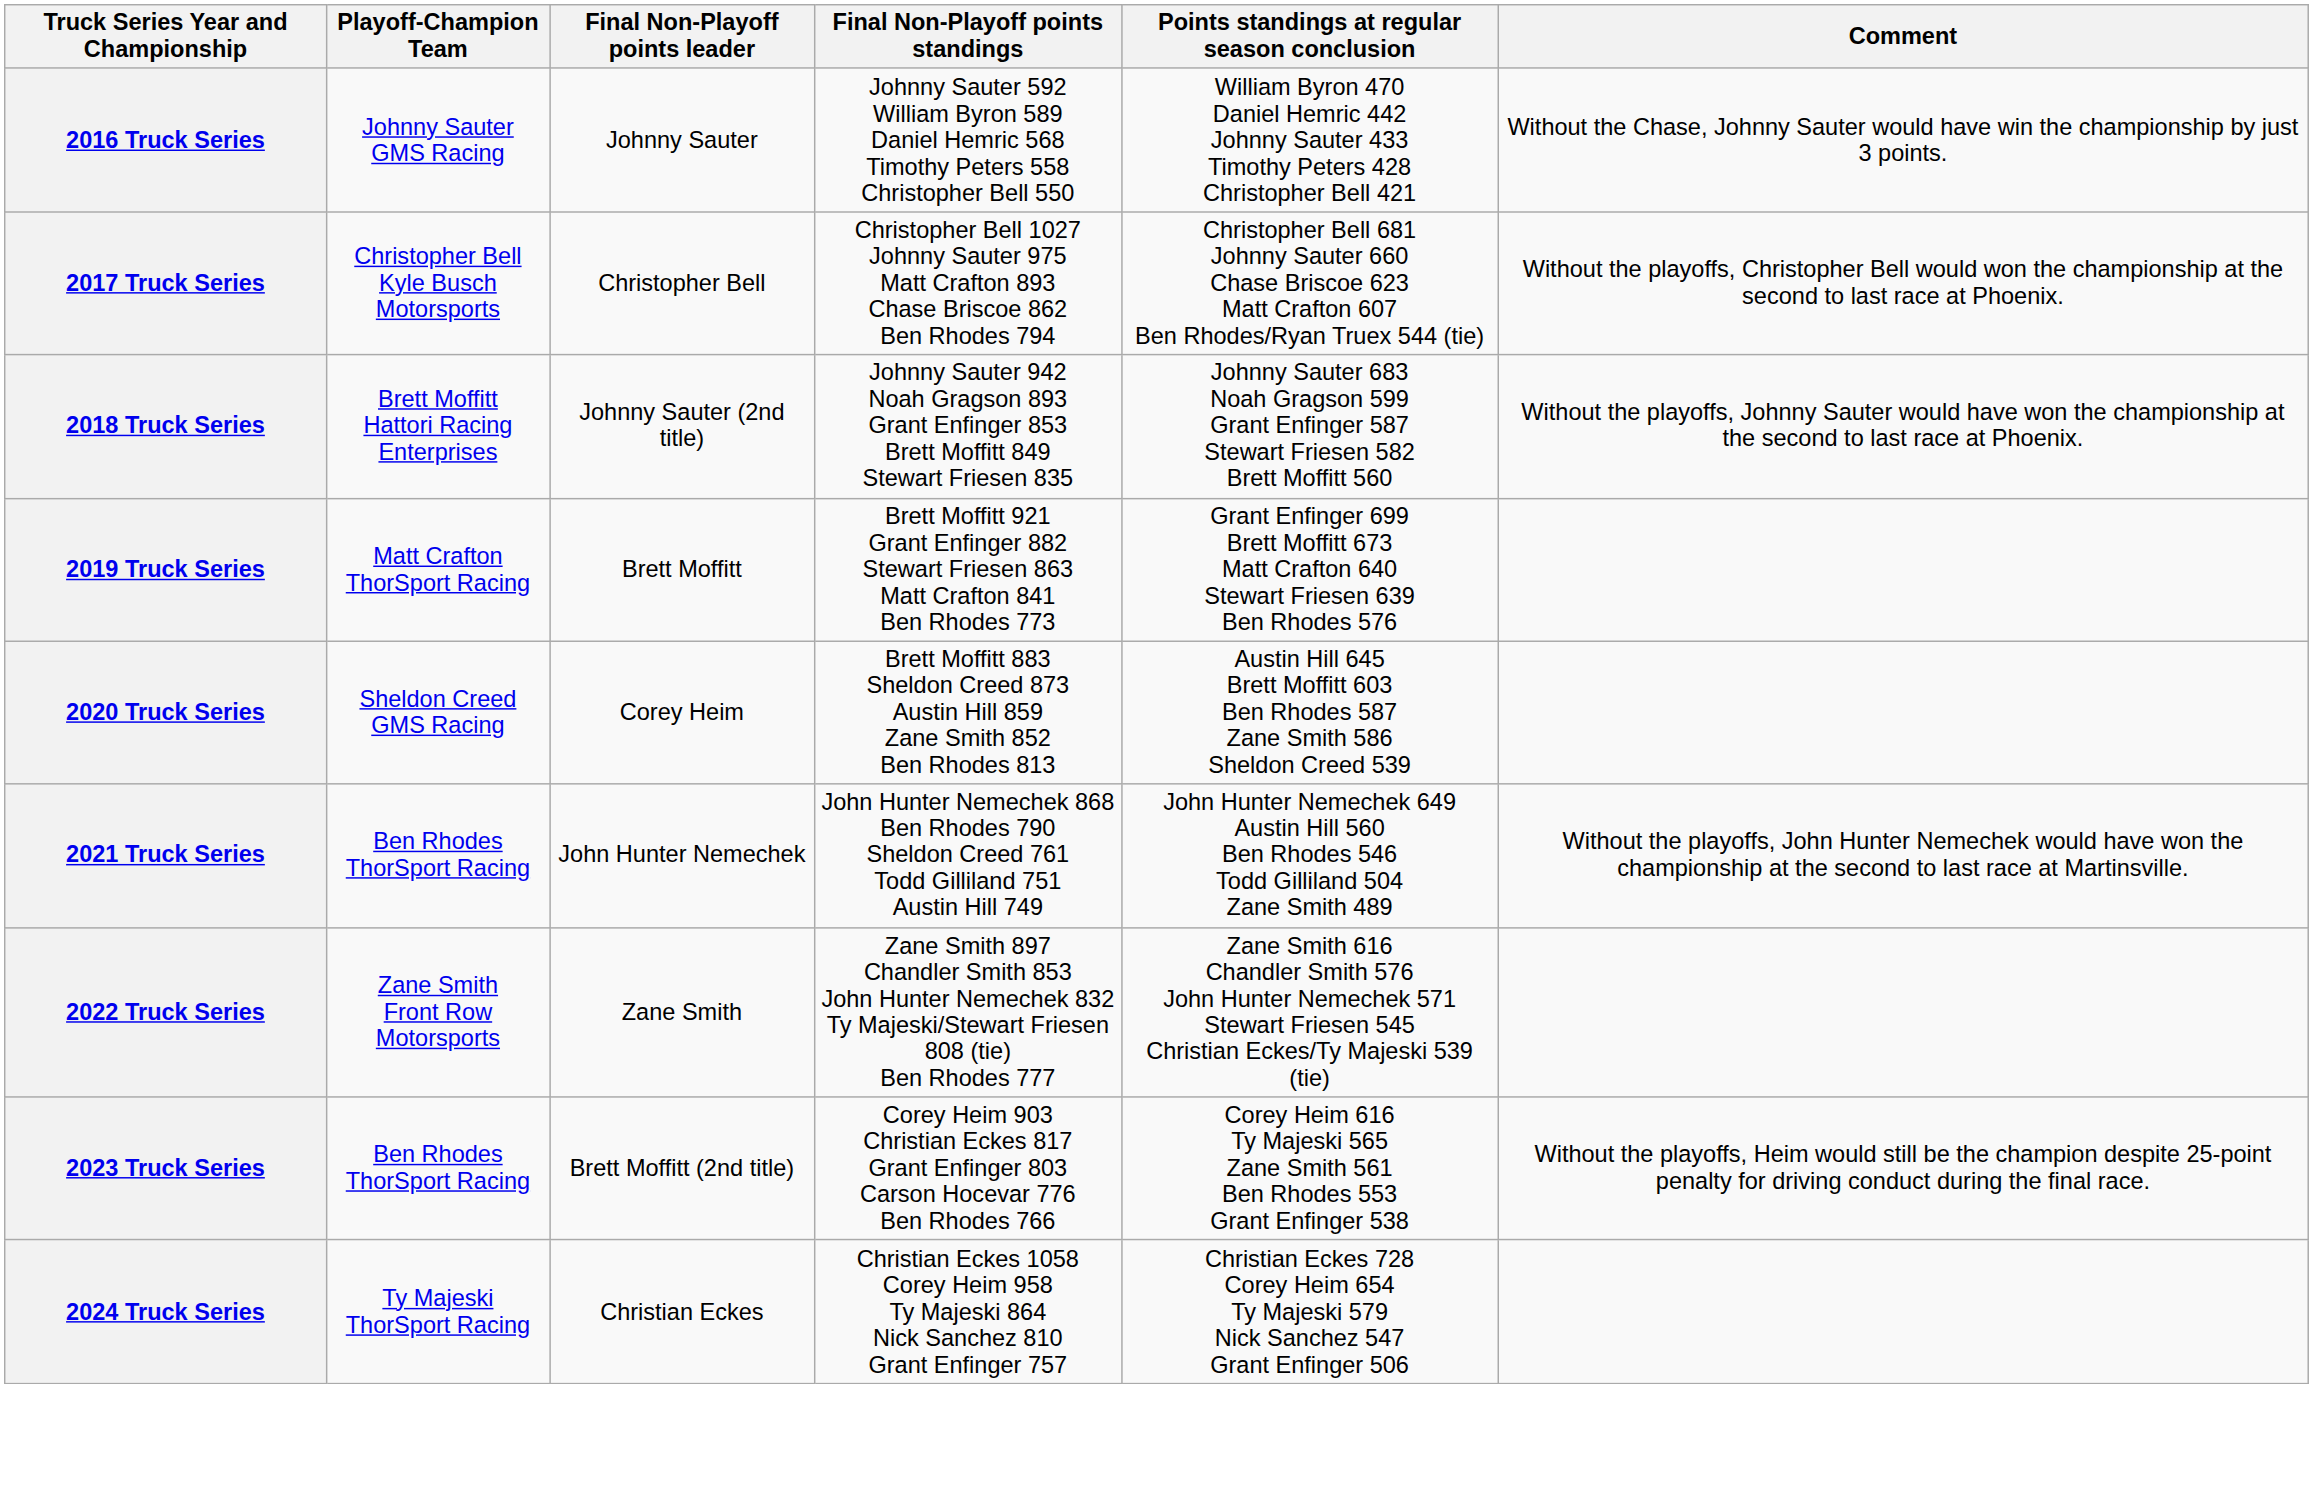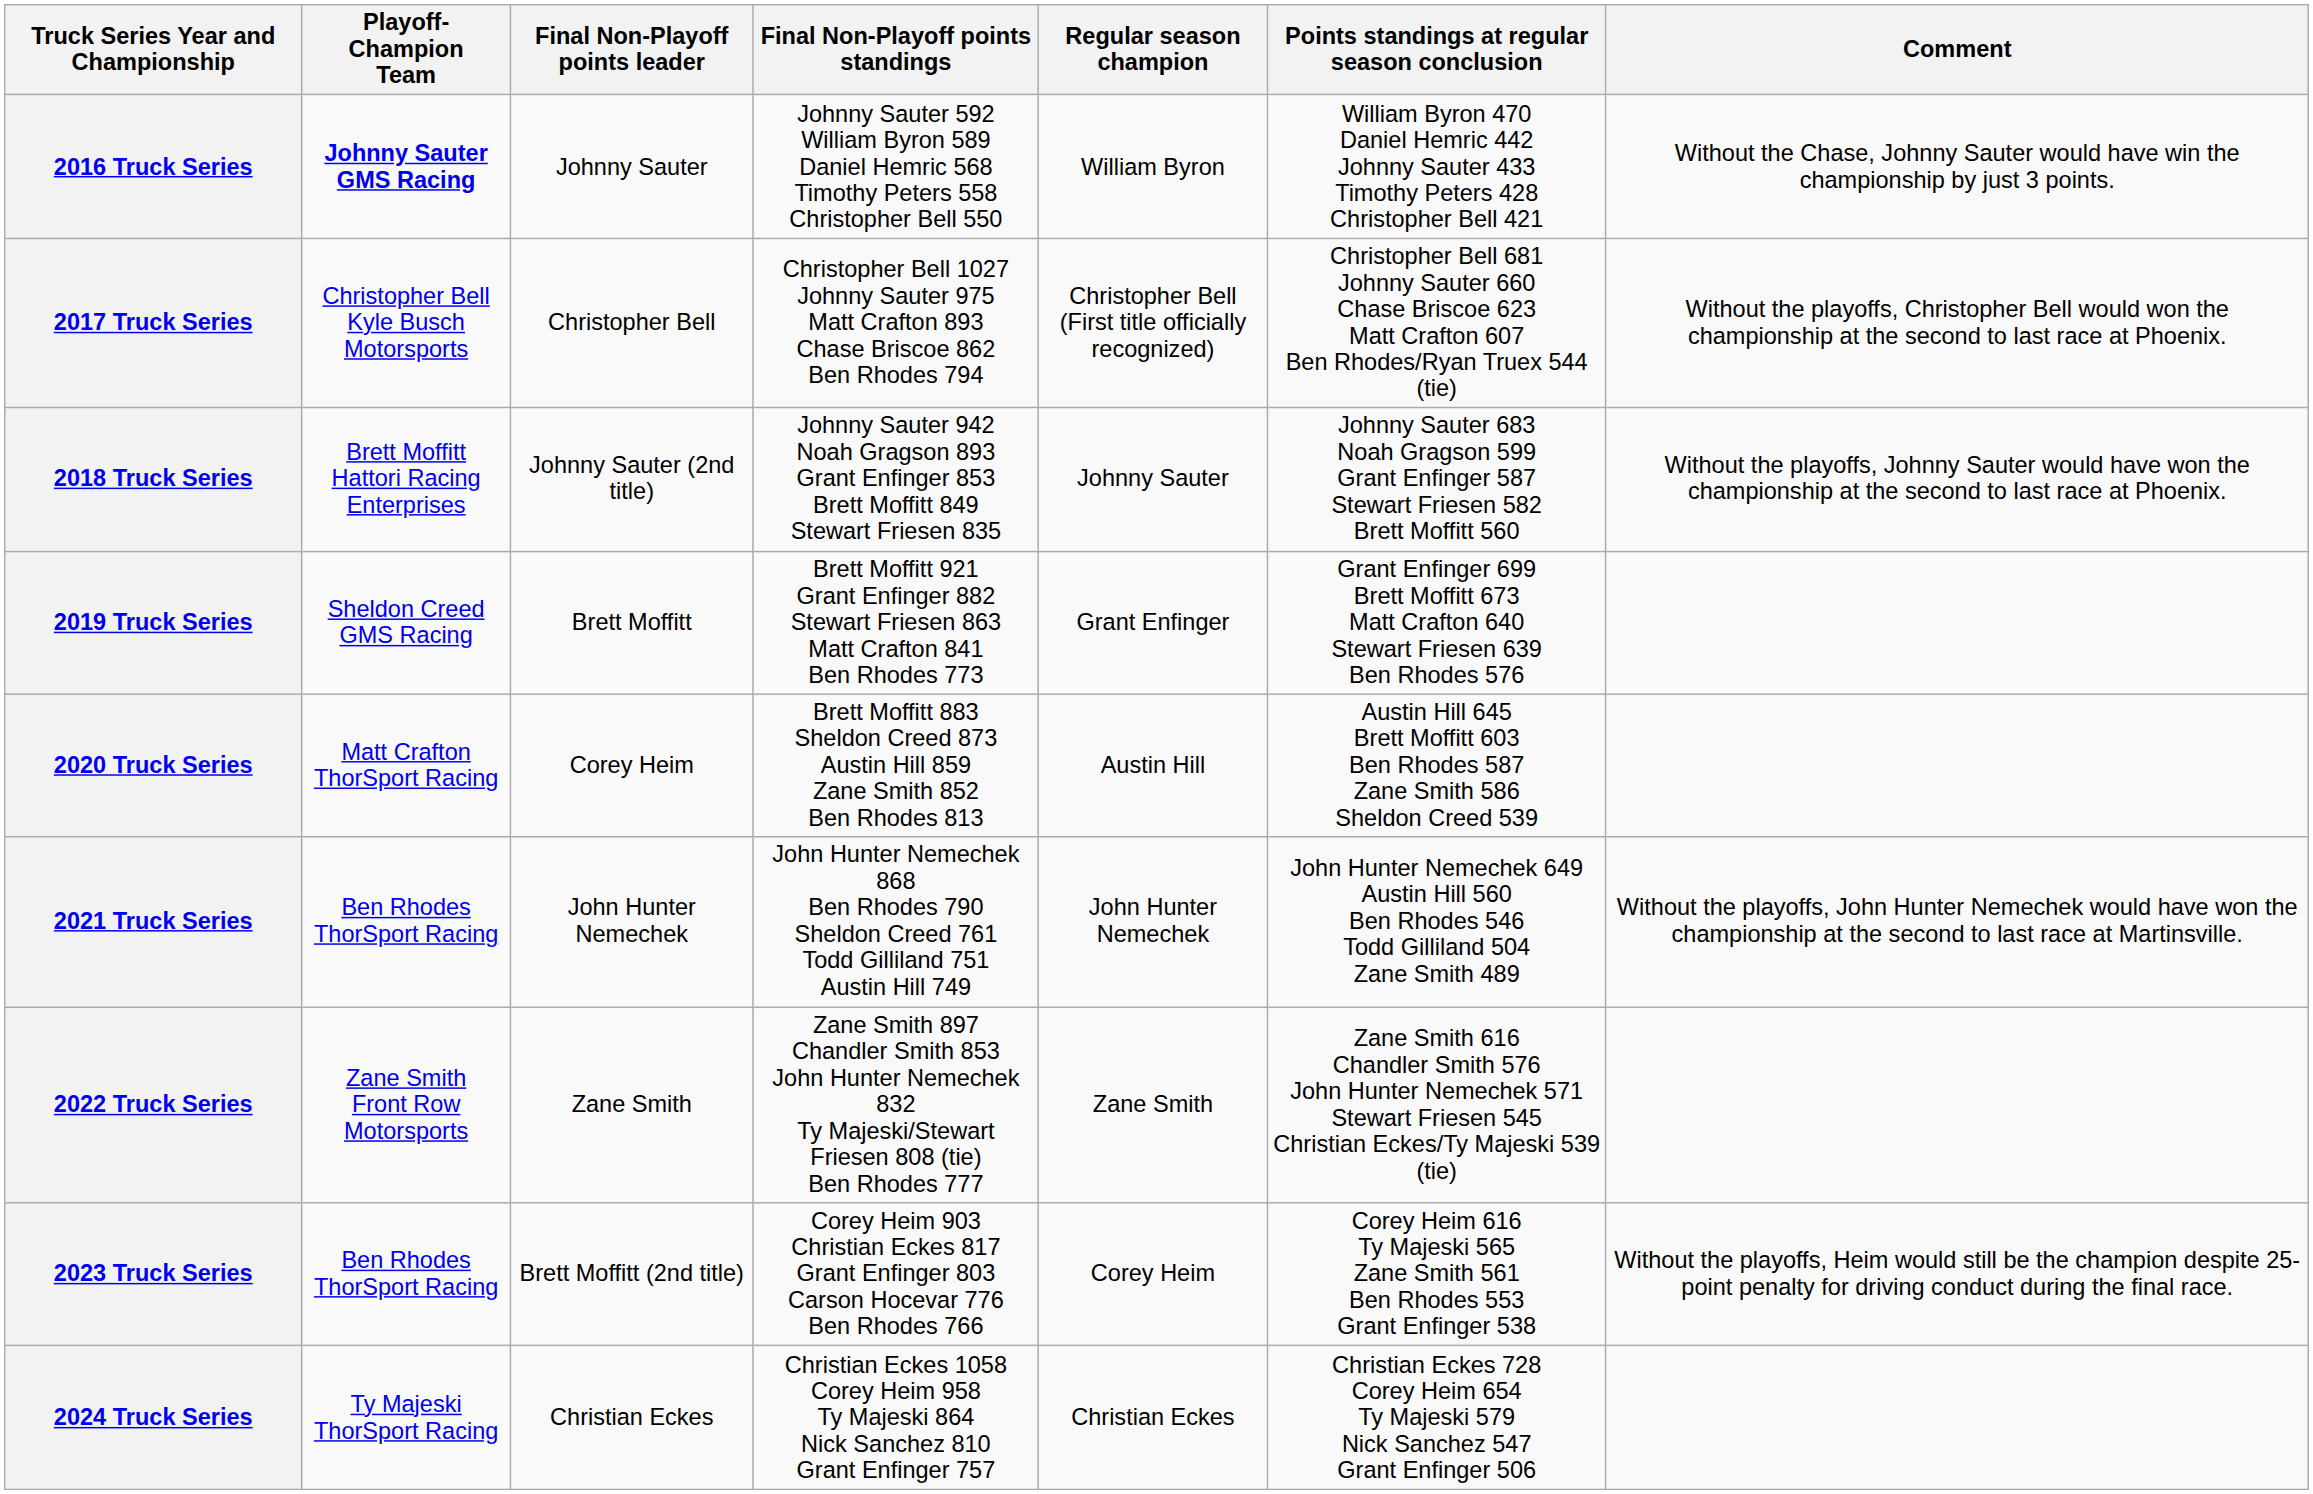+ column: Regular season champion | William Byron | Christopher Bell (First title officially recognized) | Johnny Sauter | Grant Enfinger | Austin Hill | John Hunter Nemechek | Zane Smith | Corey Heim | Christian Eckes
2016 Truck Series | Playoff-Champion Team: normal -> bold
2019 Truck Series | Playoff-Champion Team: Matt Crafton ThorSport Racing -> Sheldon Creed GMS Racing
2020 Truck Series | Playoff-Champion Team: Sheldon Creed GMS Racing -> Matt Crafton ThorSport Racing
